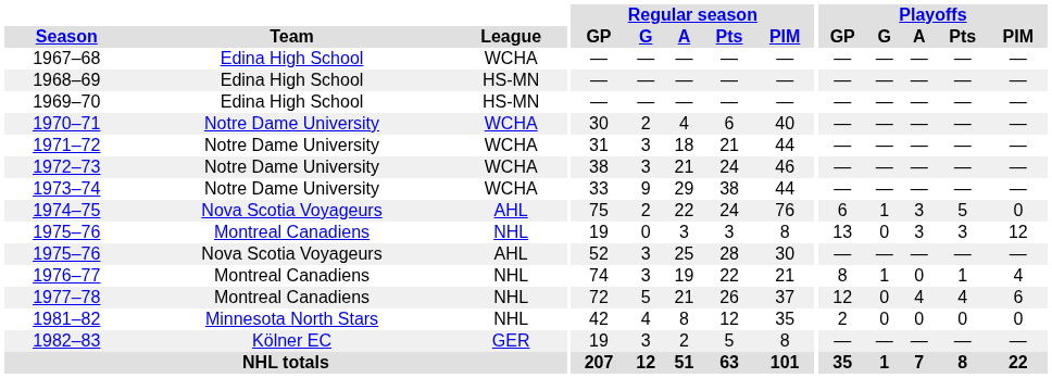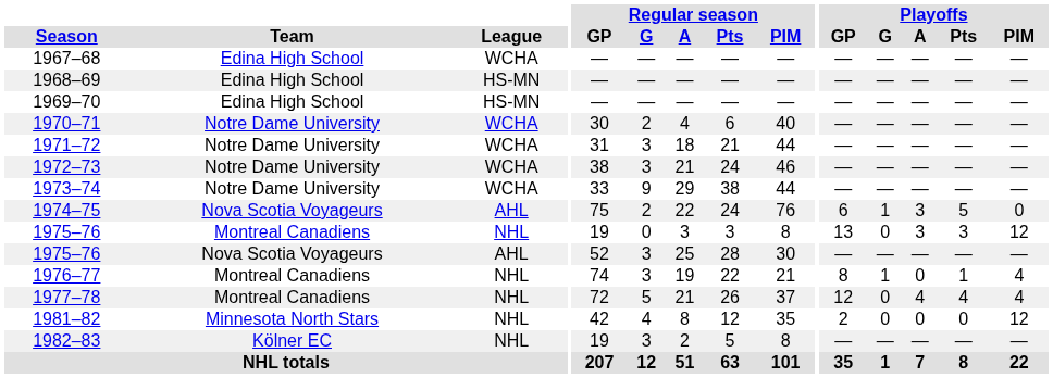1977–78 | Playoffs / PIM: 6 -> 4
1981–82 | Playoffs / PIM: 0 -> 12
1982–83 | League: GER -> NHL
